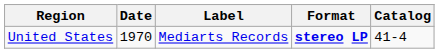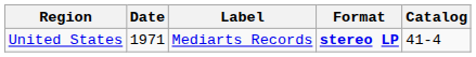United States | Date: 1970 -> 1971
